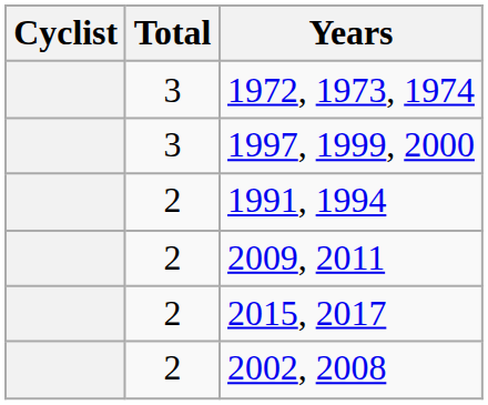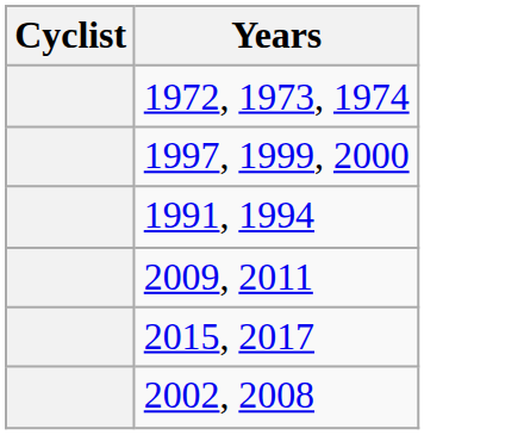- column: Total | 3 | 3 | 2 | 2 | 2 | 2
